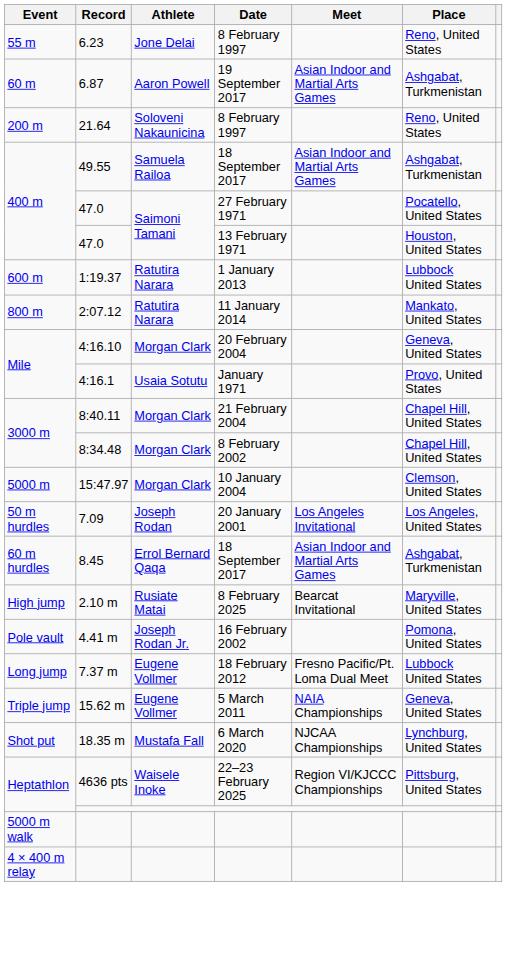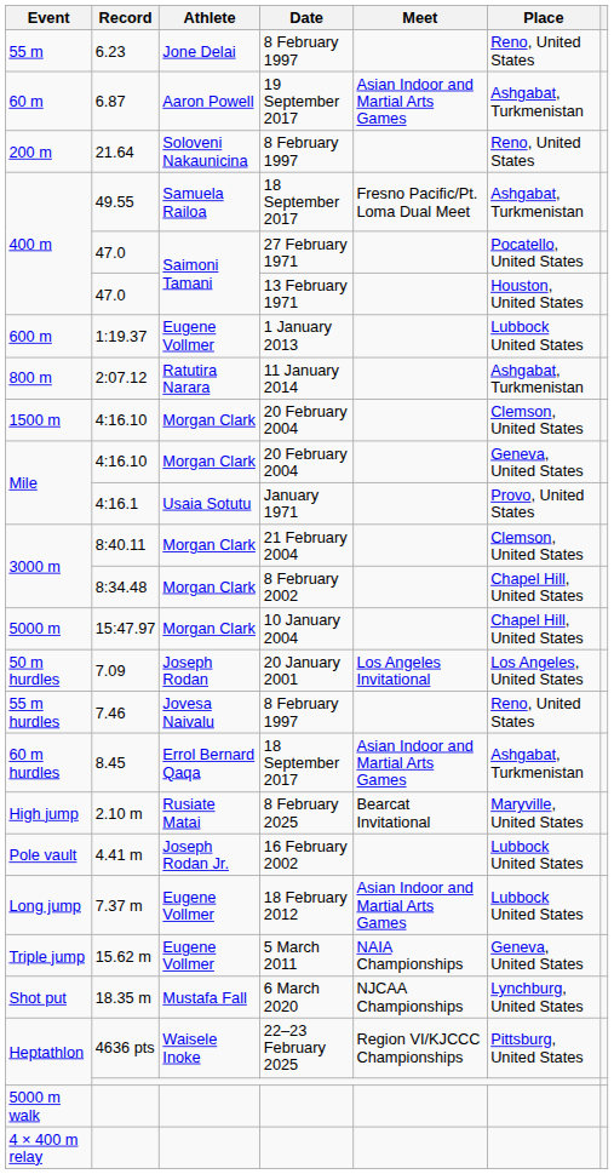49.55 | Meet: Asian Indoor and Martial Arts Games -> Fresno Pacific/Pt. Loma Dual Meet
1:19.37 | Athlete: Ratutira Narara -> Eugene Vollmer
2:07.12 | Place: Mankato, United States -> Ashgabat, Turkmenistan
+ row: 1500 m | 4:16.10 | Morgan Clark | 20 February 2004 | Clemson, United States
8:40.11 | Place: Chapel Hill, United States -> Clemson, United States
15:47.97 | Place: Clemson, United States -> Chapel Hill, United States
+ row: 55 m hurdles | 7.46 | Jovesa Naivalu | 8 February 1997 | Reno, United States
4.41 m | Place: Pomona, United States -> Lubbock United States
7.37 m | Meet: Fresno Pacific/Pt. Loma Dual Meet -> Asian Indoor and Martial Arts Games
